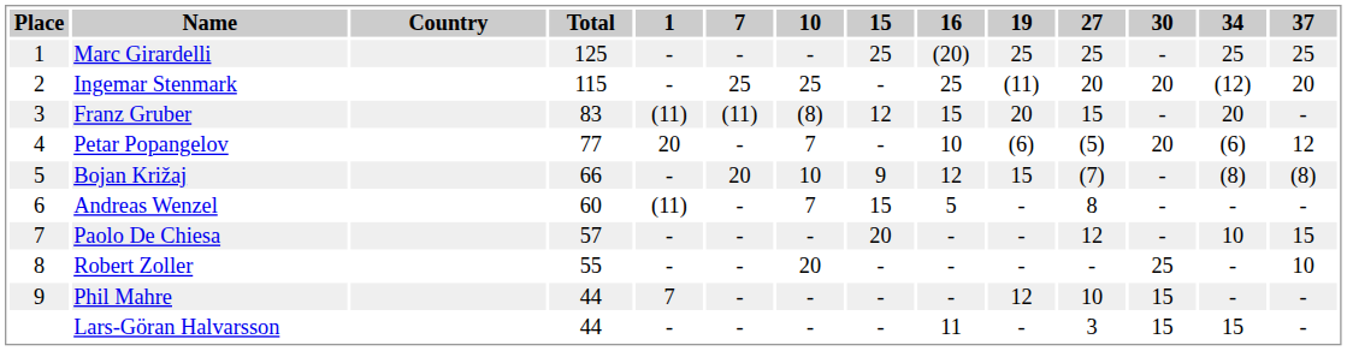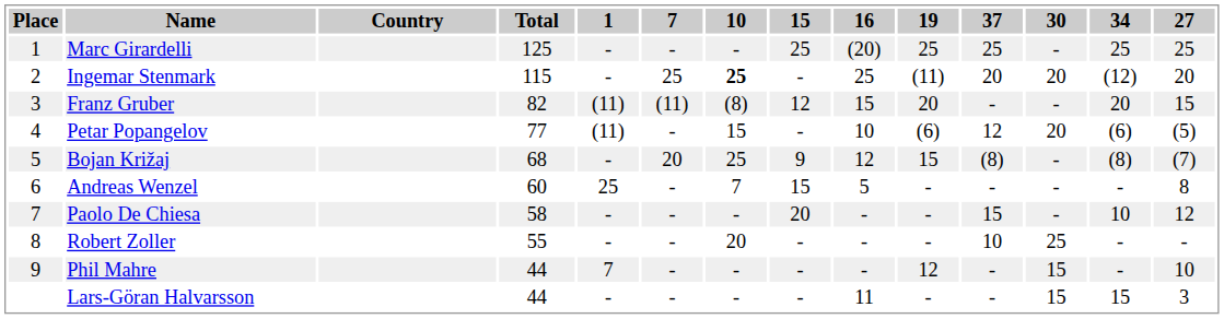columns swapped: 27 <-> 37
Ingemar Stenmark | 10: normal -> bold
Franz Gruber | Total: 83 -> 82
Petar Popangelov | 1: 20 -> (11)
Petar Popangelov | 10: 7 -> 15
Bojan Križaj | Total: 66 -> 68
Bojan Križaj | 10: 10 -> 25
Andreas Wenzel | 1: (11) -> 25
Paolo De Chiesa | Total: 57 -> 58
